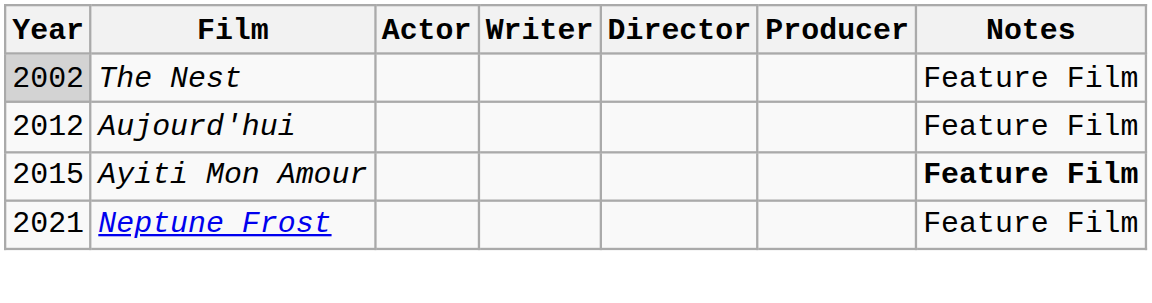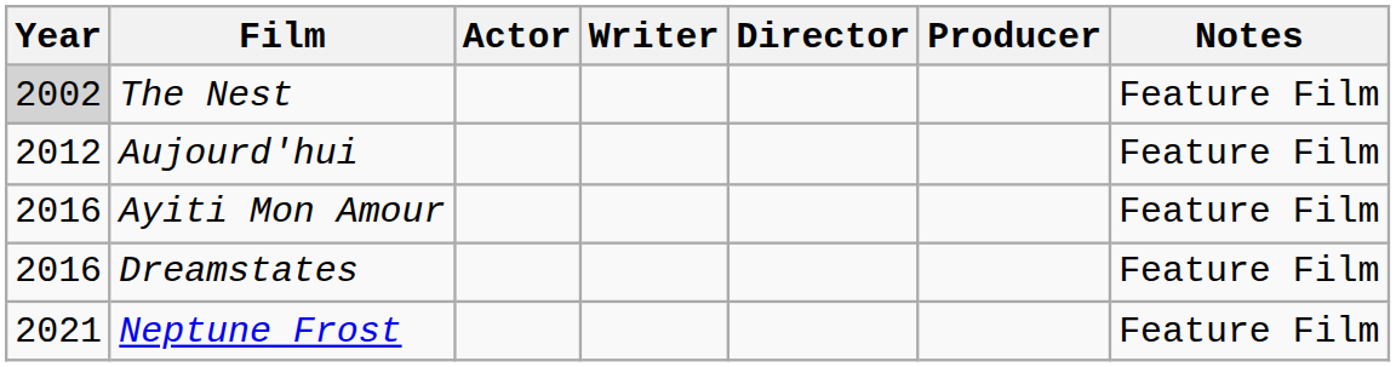Ayiti Mon Amour | Year: 2015 -> 2016
Ayiti Mon Amour | Notes: bold -> normal
+ row: 2016 | Dreamstates | Feature Film
